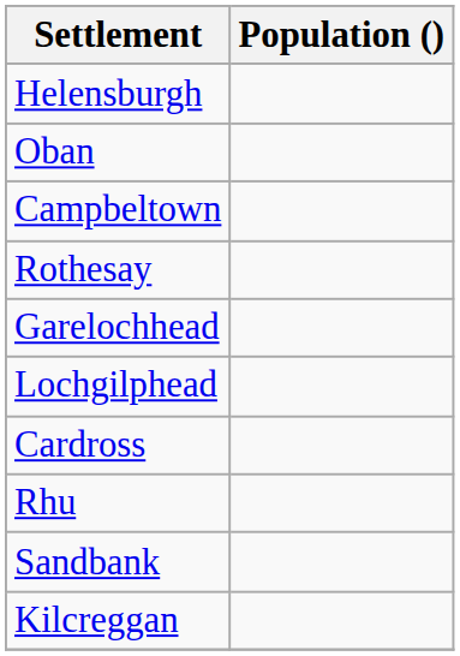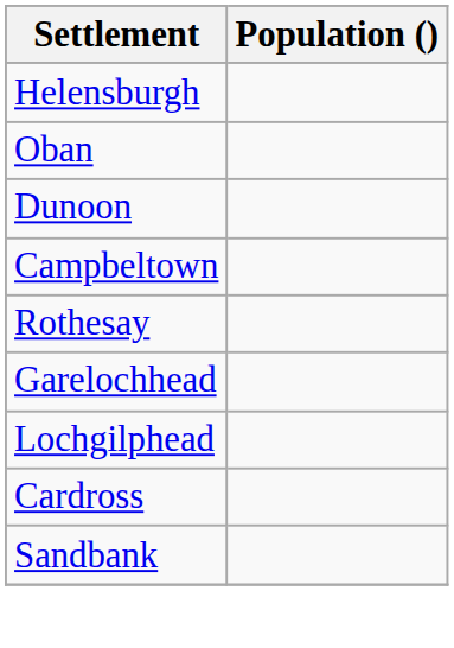+ row: Dunoon
- row: Rhu
- row: Kilcreggan
